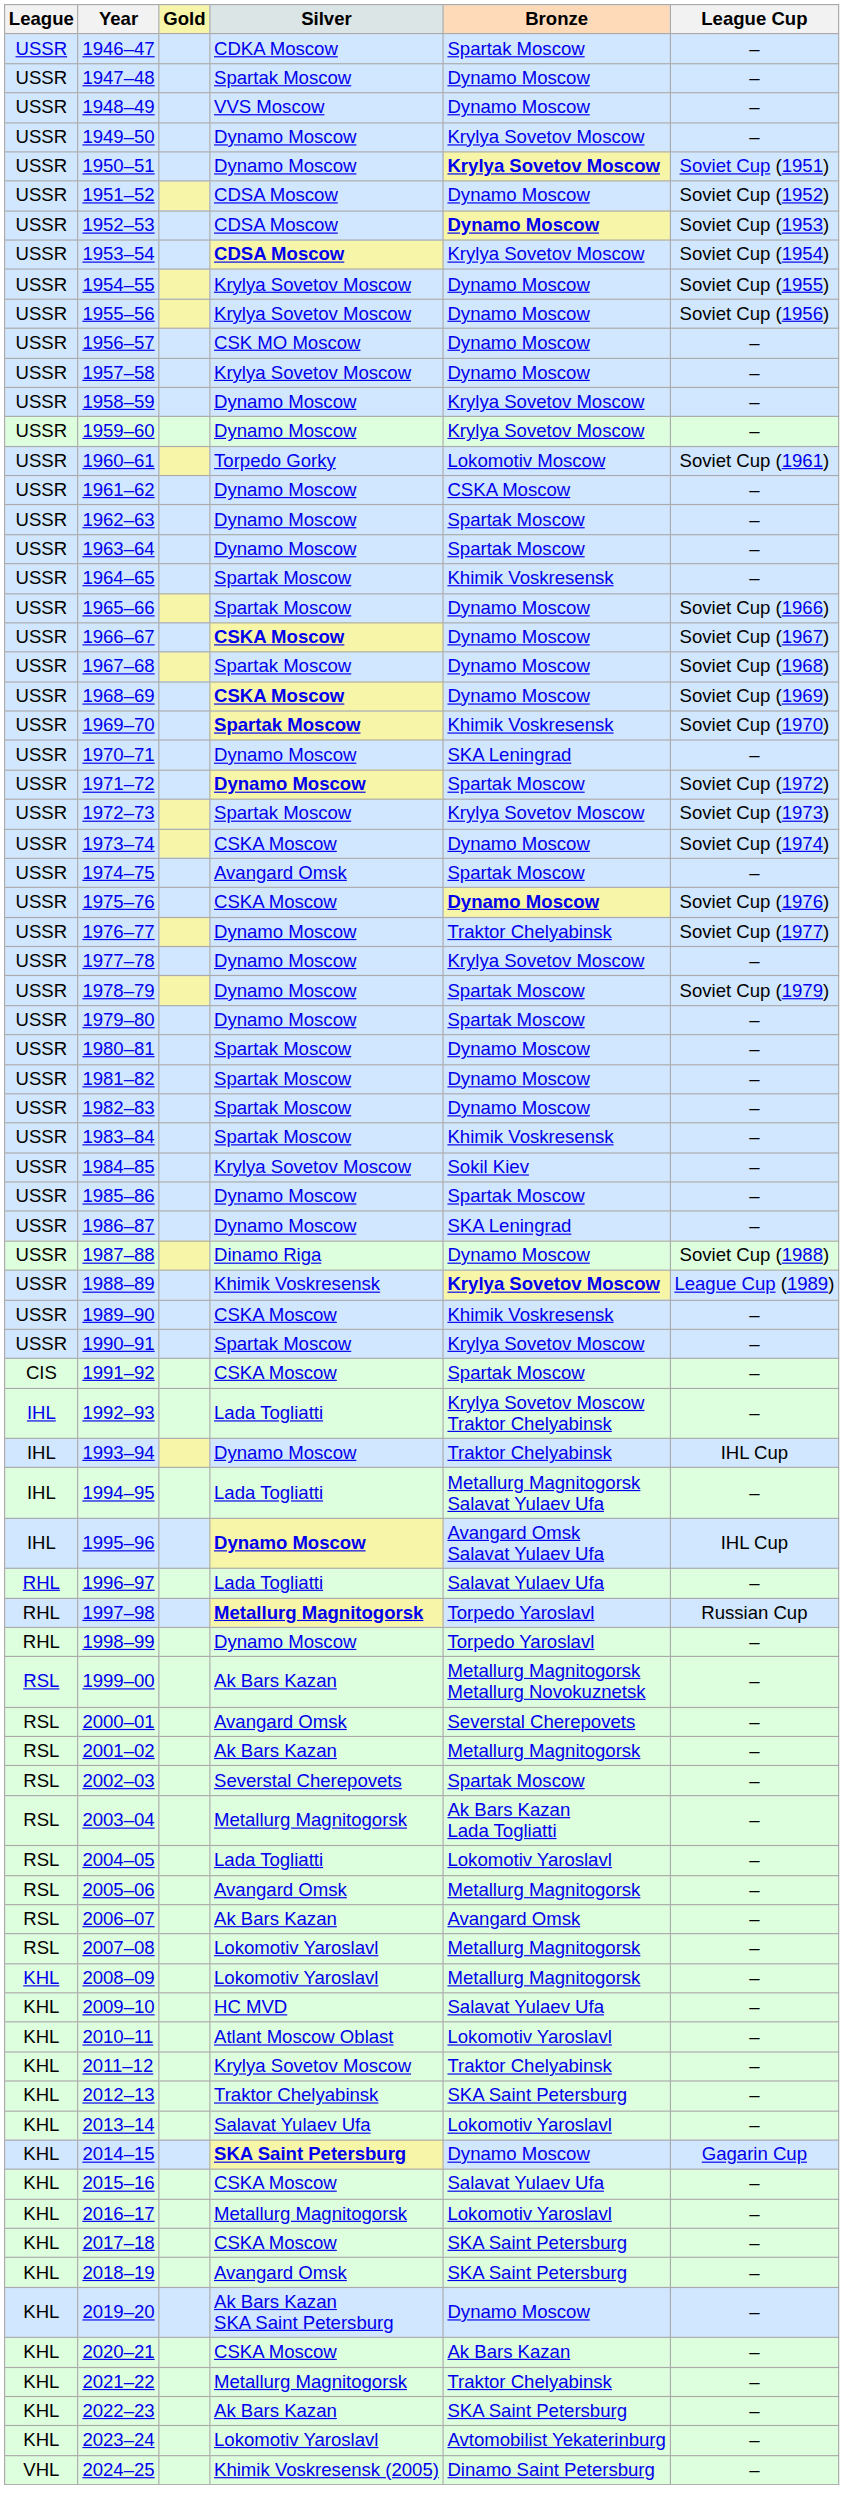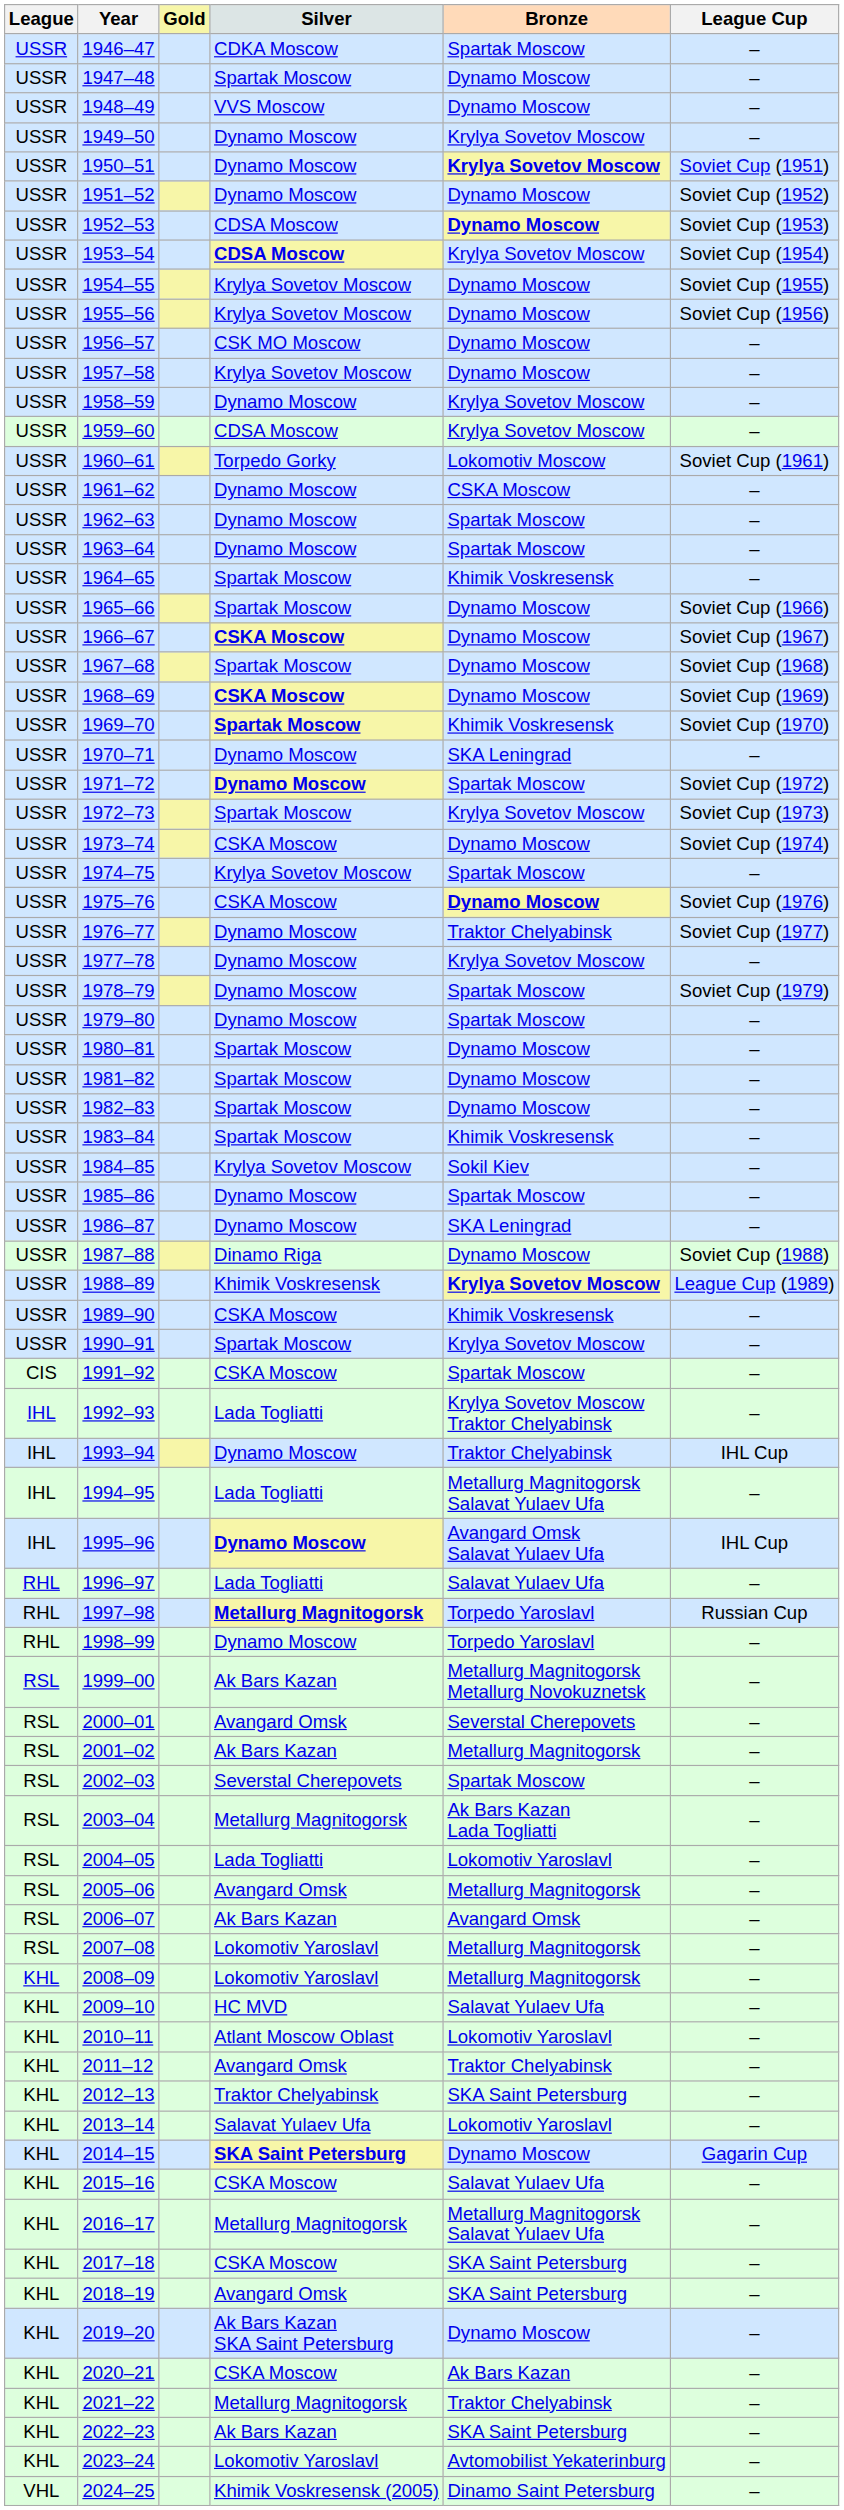1951–52 | Silver: CDSA Moscow -> Dynamo Moscow
1959–60 | Silver: Dynamo Moscow -> CDSA Moscow
1974–75 | Silver: Avangard Omsk -> Krylya Sovetov Moscow
2011–12 | Silver: Krylya Sovetov Moscow -> Avangard Omsk
2016–17 | Bronze: Lokomotiv Yaroslavl -> Metallurg Magnitogorsk Salavat Yulaev Ufa
